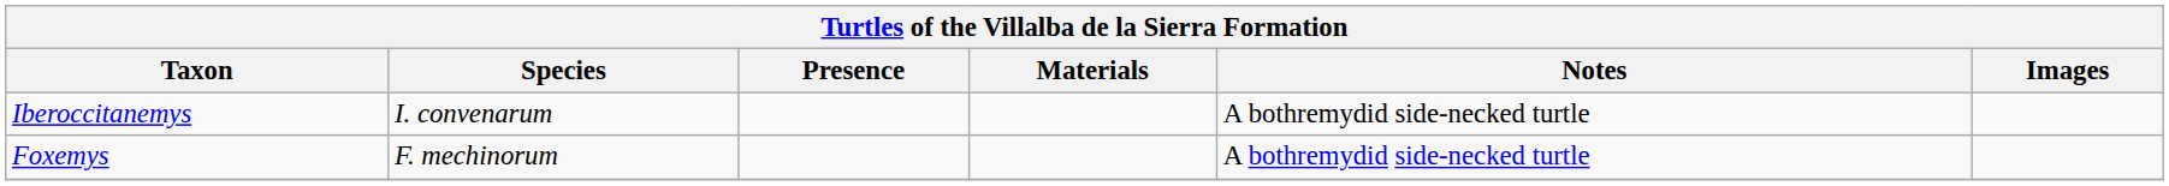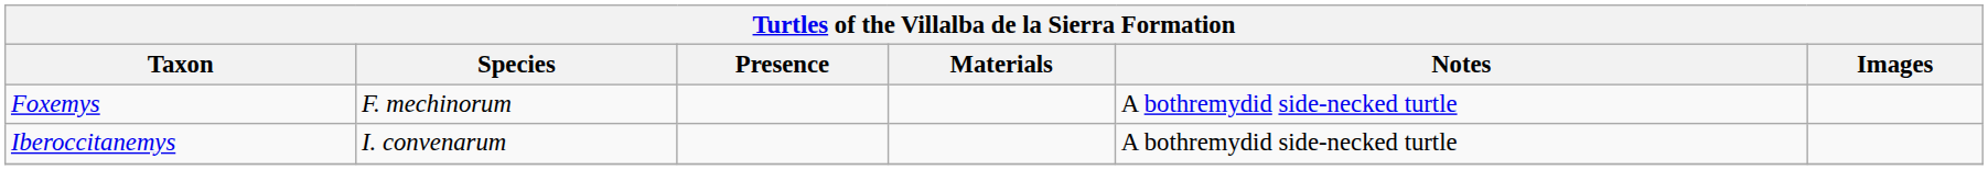rows swapped: Foxemys <-> Iberoccitanemys
